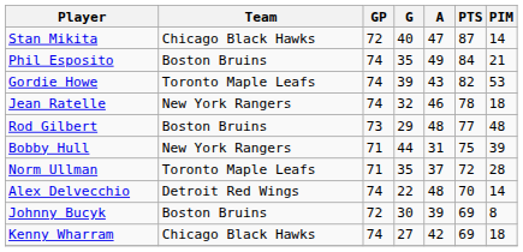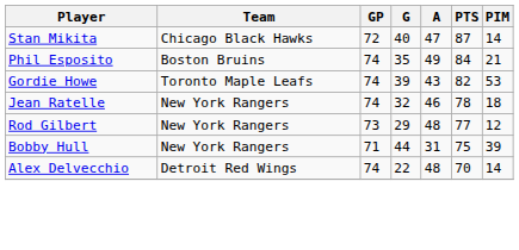Rod Gilbert | Team: Boston Bruins -> New York Rangers
Rod Gilbert | PIM: 48 -> 12
- row: Norm Ullman | Toronto Maple Leafs | 71 | 35 | 37 | 72 | 28
- row: Johnny Bucyk | Boston Bruins | 72 | 30 | 39 | 69 | 8
- row: Kenny Wharram | Chicago Black Hawks | 74 | 27 | 42 | 69 | 18
